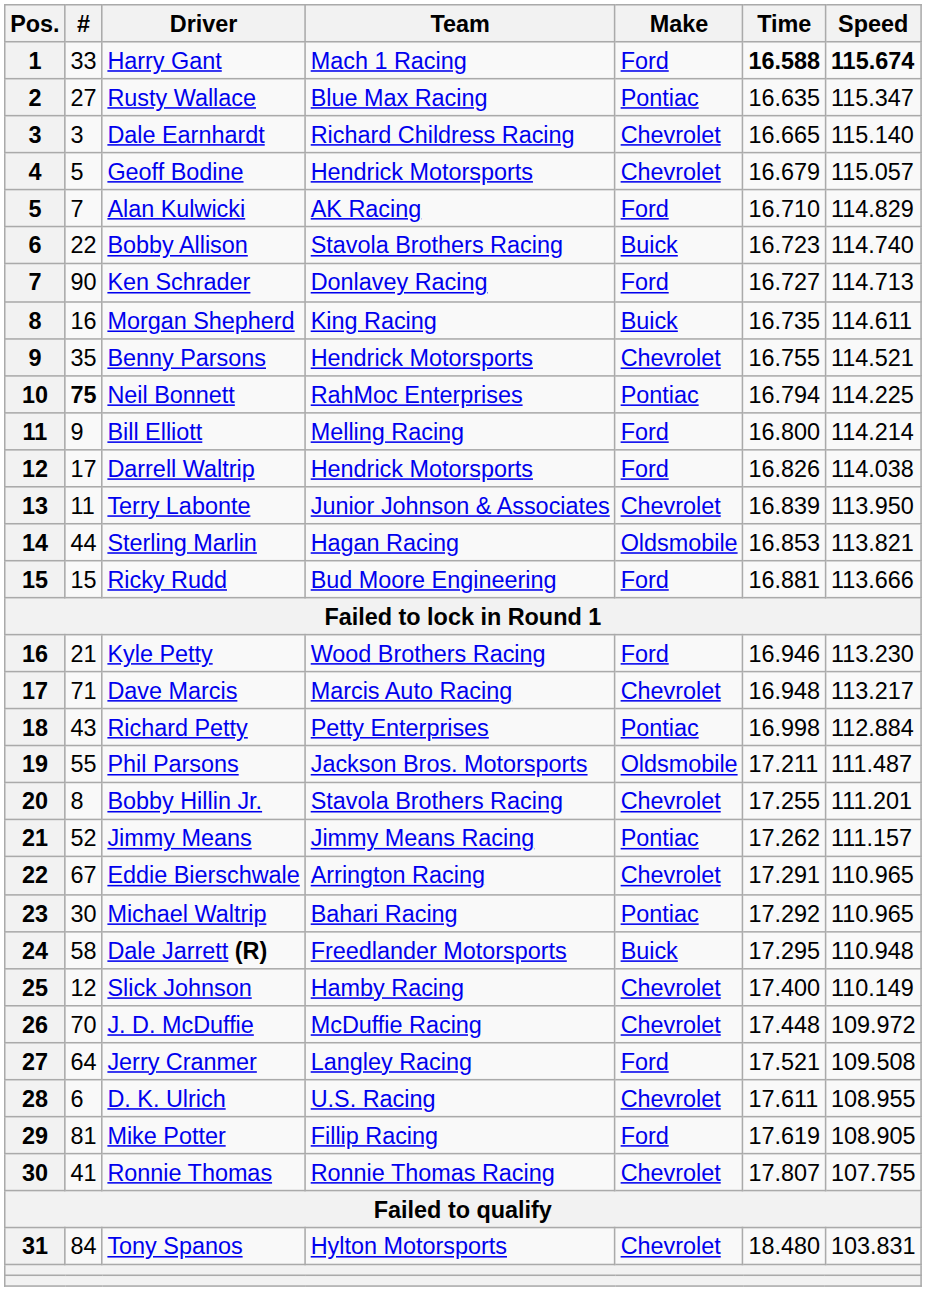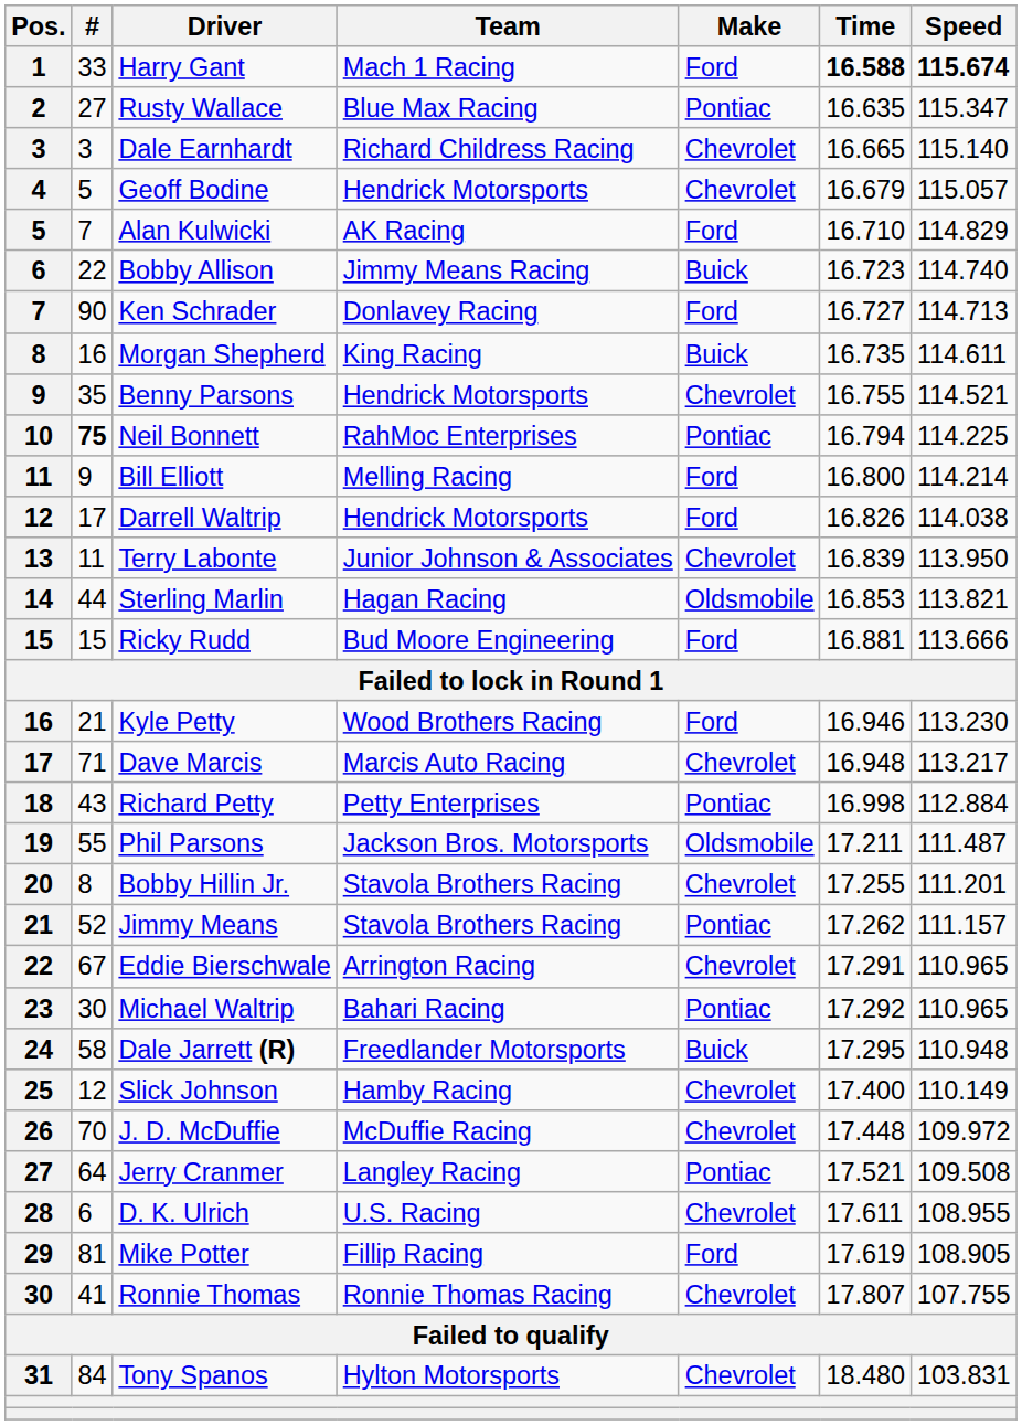Bobby Allison | Team: Stavola Brothers Racing -> Jimmy Means Racing
Jimmy Means | Team: Jimmy Means Racing -> Stavola Brothers Racing
Jerry Cranmer | Make: Ford -> Pontiac
